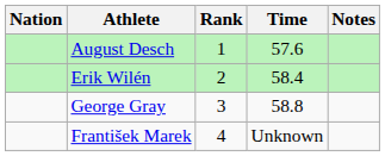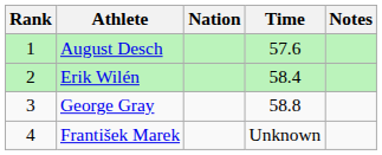columns swapped: Rank <-> Nation
